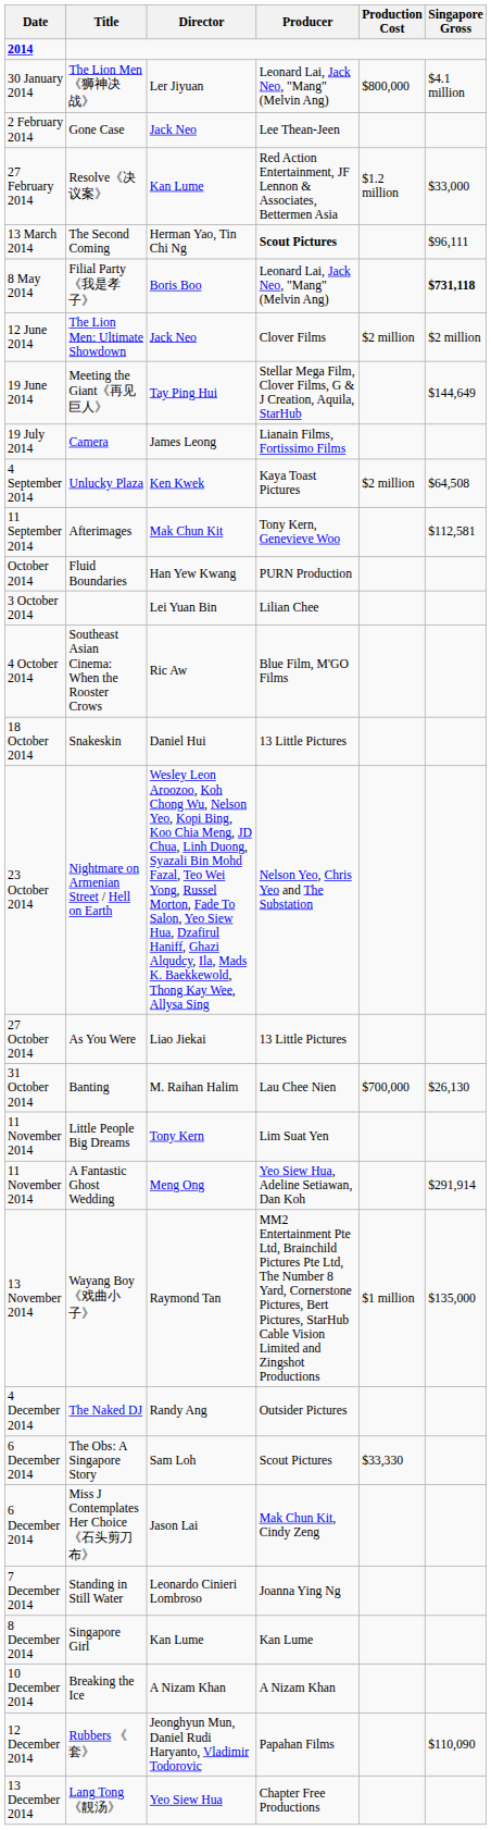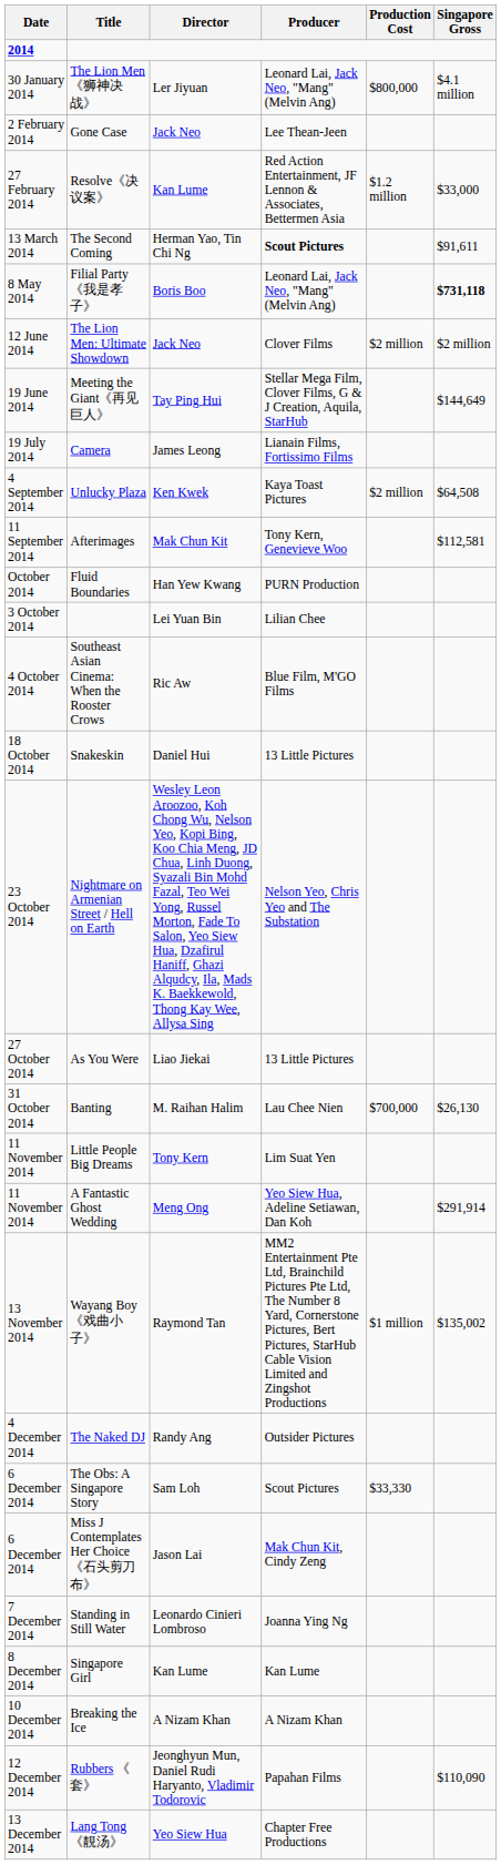The Second Coming | Singapore Gross: $96,111 -> $91,611
Wayang Boy《戏曲小子》 | Singapore Gross: $135,000 -> $135,002
